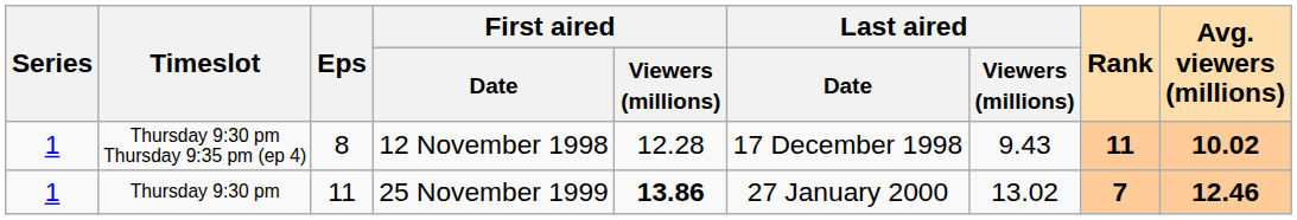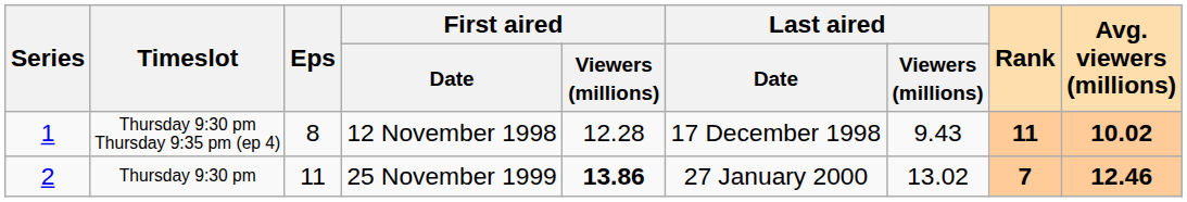Thursday 9:30 pm | Series: 1 -> 2
